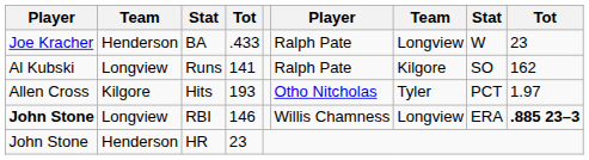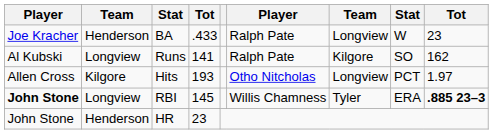Hits | column 7: Tyler -> Longview
RBI | column 4: 146 -> 145
RBI | column 7: Longview -> Tyler
